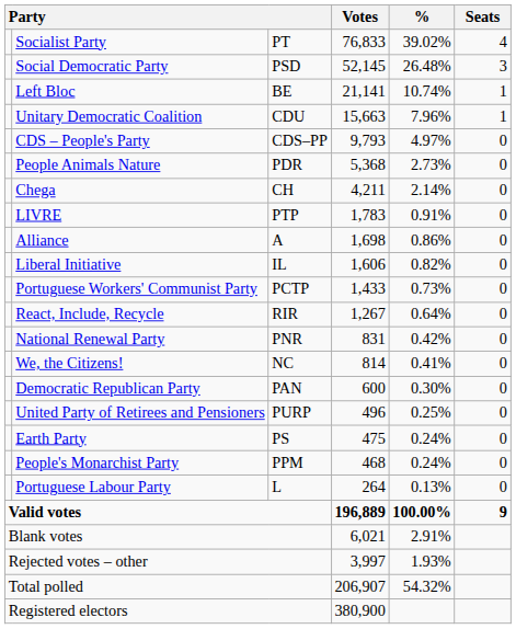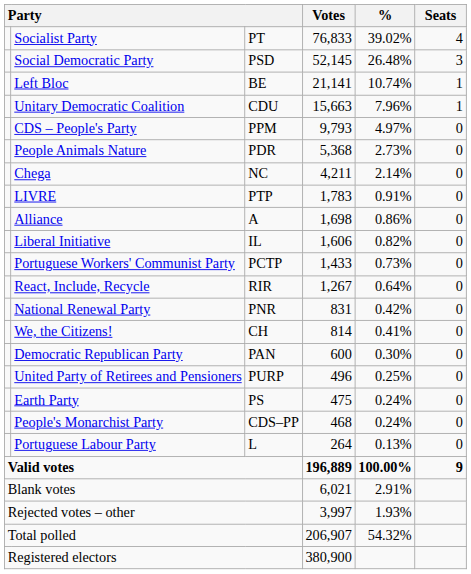CDS – People's Party | column 3: CDS–PP -> PPM
Chega | column 3: CH -> NC
We, the Citizens! | column 3: NC -> CH
People's Monarchist Party | column 3: PPM -> CDS–PP
